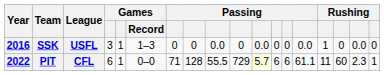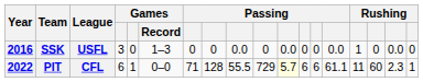SSK | column 5: 1 -> 0
